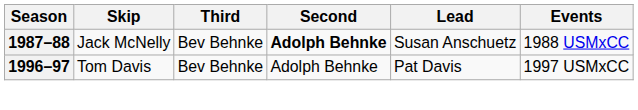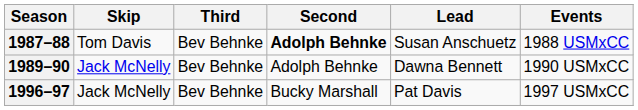1987–88 | Skip: Jack McNelly -> Tom Davis
+ row: 1989–90 | Jack McNelly | Bev Behnke | Adolph Behnke | Dawna Bennett | 1990 USMxCC
1996–97 | Skip: Tom Davis -> Jack McNelly
1996–97 | Second: Adolph Behnke -> Bucky Marshall
